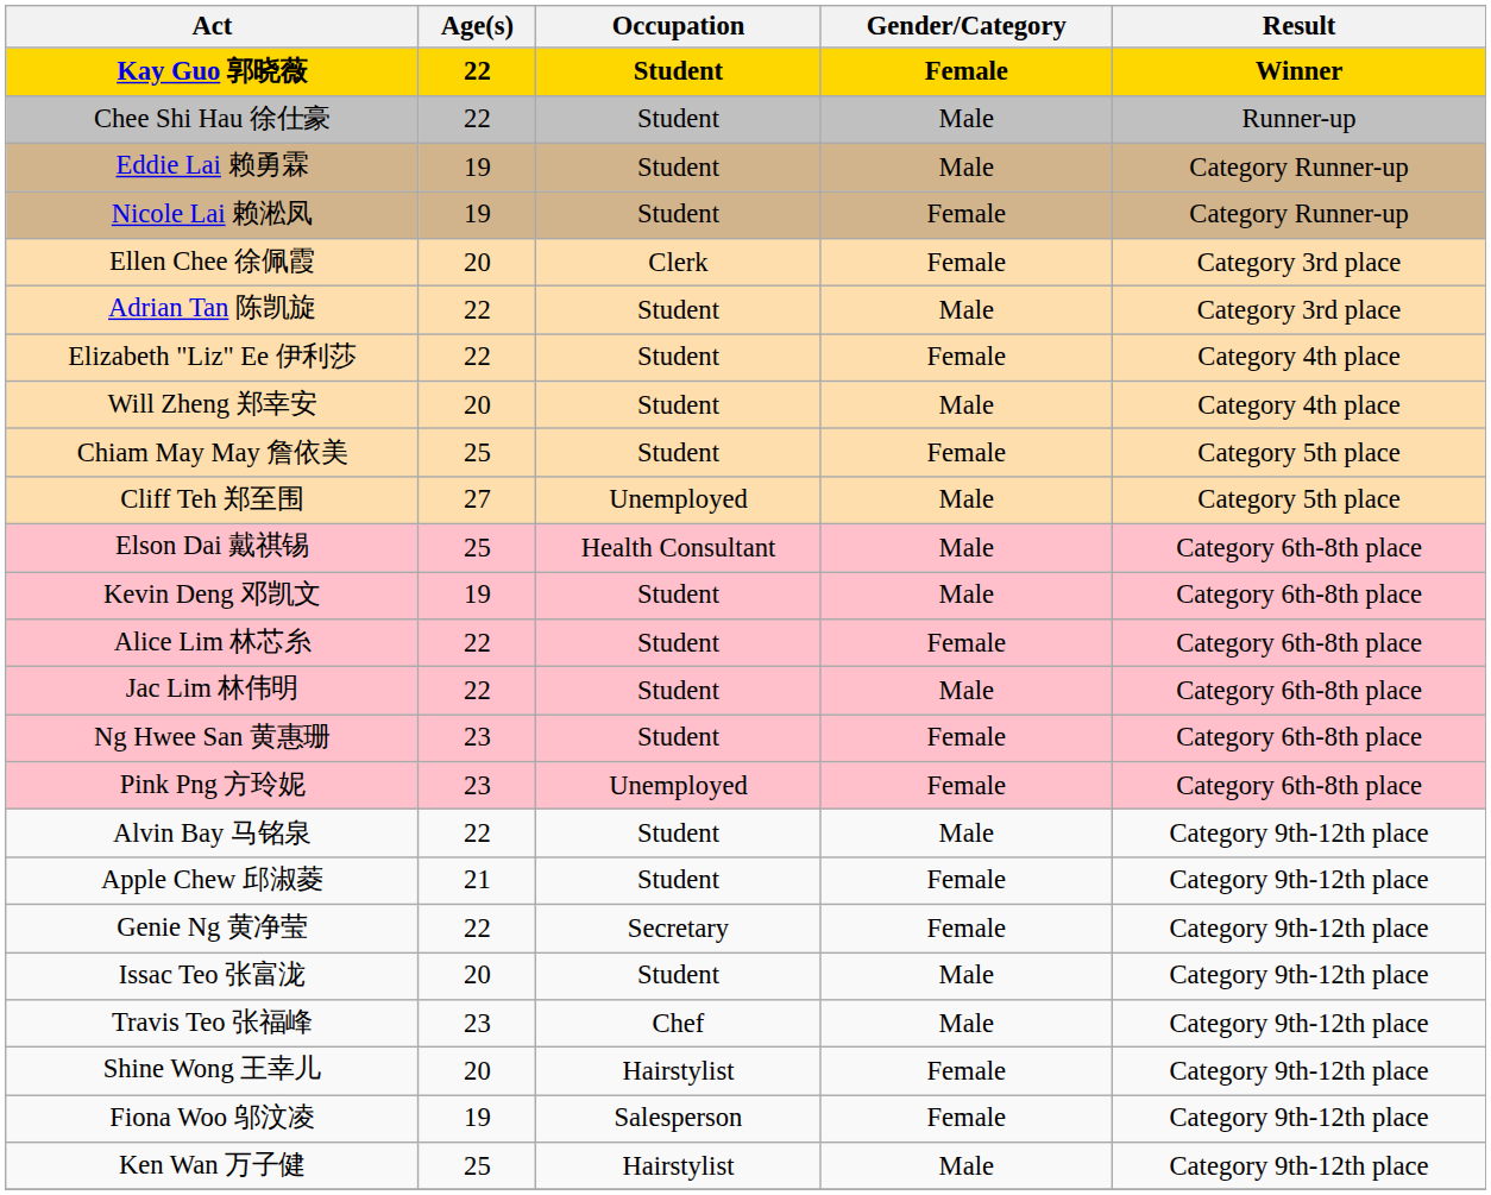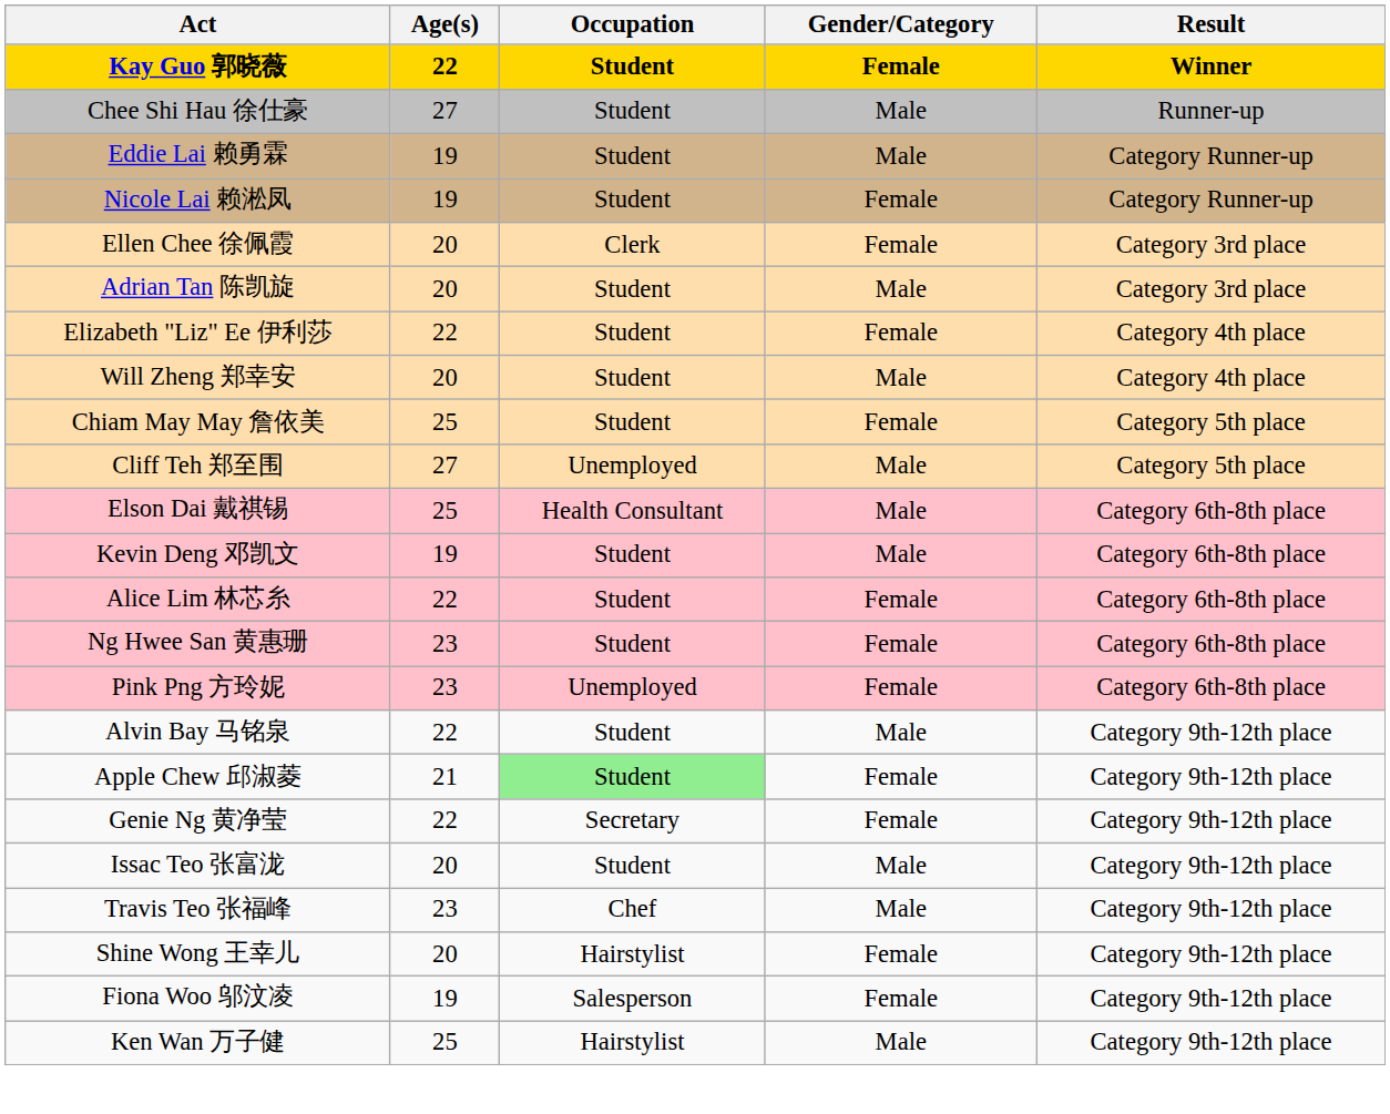Chee Shi Hau 徐仕豪 | Age(s): 22 -> 27
Adrian Tan 陈凯旋 | Age(s): 22 -> 20
- row: Jac Lim 林伟明 | 22 | Student | Male | Category 6th-8th place
Apple Chew 邱淑菱 | Occupation: no background -> lightgreen background
